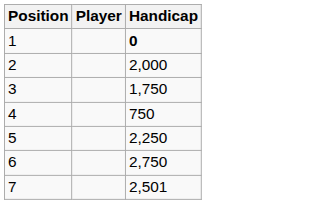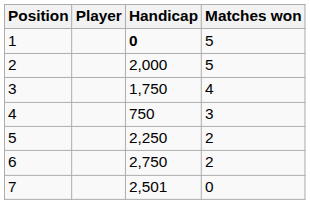+ column: Matches won | 5 | 5 | 4 | 3 | 2 | 2 | 0
